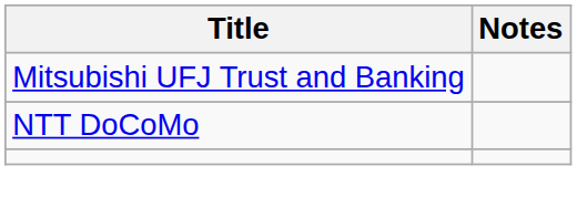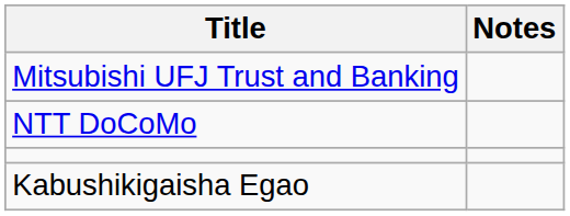+ row: Kabushikigaisha Egao
